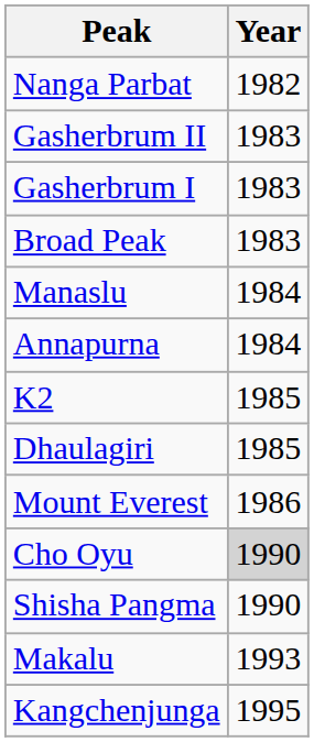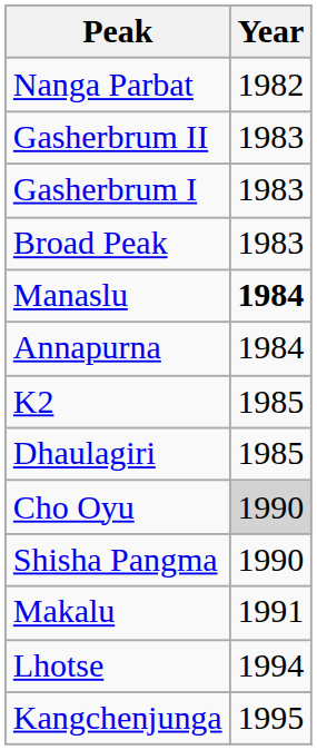Manaslu | Year: normal -> bold
- row: Mount Everest | 1986
Makalu | Year: 1993 -> 1991
+ row: Lhotse | 1994
